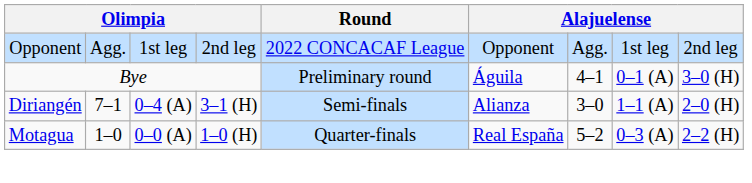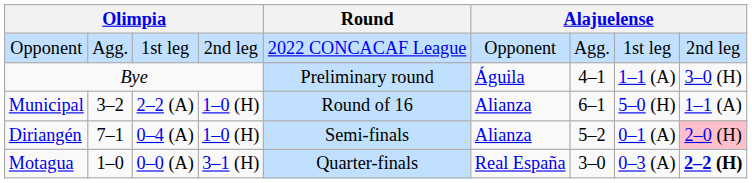Bye | column 8: 0–1 (A) -> 1–1 (A)
+ row: Municipal | 3–2 | 2–2 (A) | 1–0 (H) | Round of 16 | Alianza | 6–1 | 5–0 (H) | 1–1 (A)
Diriangén | column 4: 3–1 (H) -> 1–0 (H)
Diriangén | column 7: 3–0 -> 5–2
Diriangén | column 8: 1–1 (A) -> 0–1 (A)
Diriangén | column 9: no background -> pink background
Motagua | column 4: 1–0 (H) -> 3–1 (H)
Motagua | column 7: 5–2 -> 3–0
Motagua | column 9: normal -> bold
